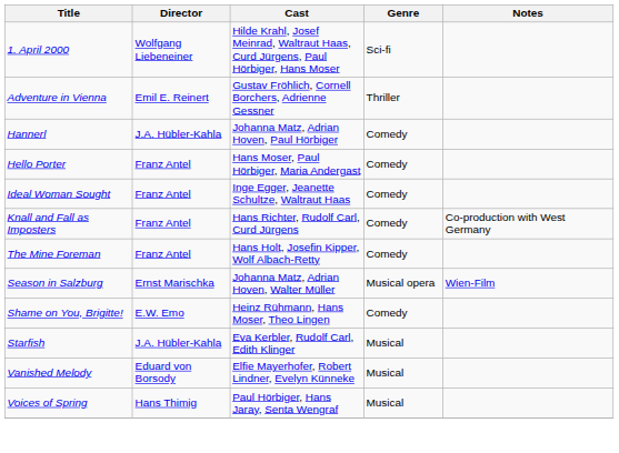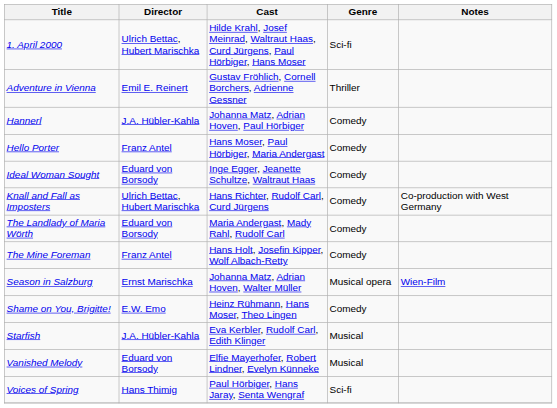1. April 2000 | Director: Wolfgang Liebeneiner -> Ulrich Bettac, Hubert Marischka
Ideal Woman Sought | Director: Franz Antel -> Eduard von Borsody
Knall and Fall as Imposters | Director: Franz Antel -> Ulrich Bettac, Hubert Marischka
+ row: The Landlady of Maria Wörth | Eduard von Borsody | Maria Andergast, Mady Rahl, Rudolf Carl | Comedy
Voices of Spring | Genre: Musical -> Sci-fi
